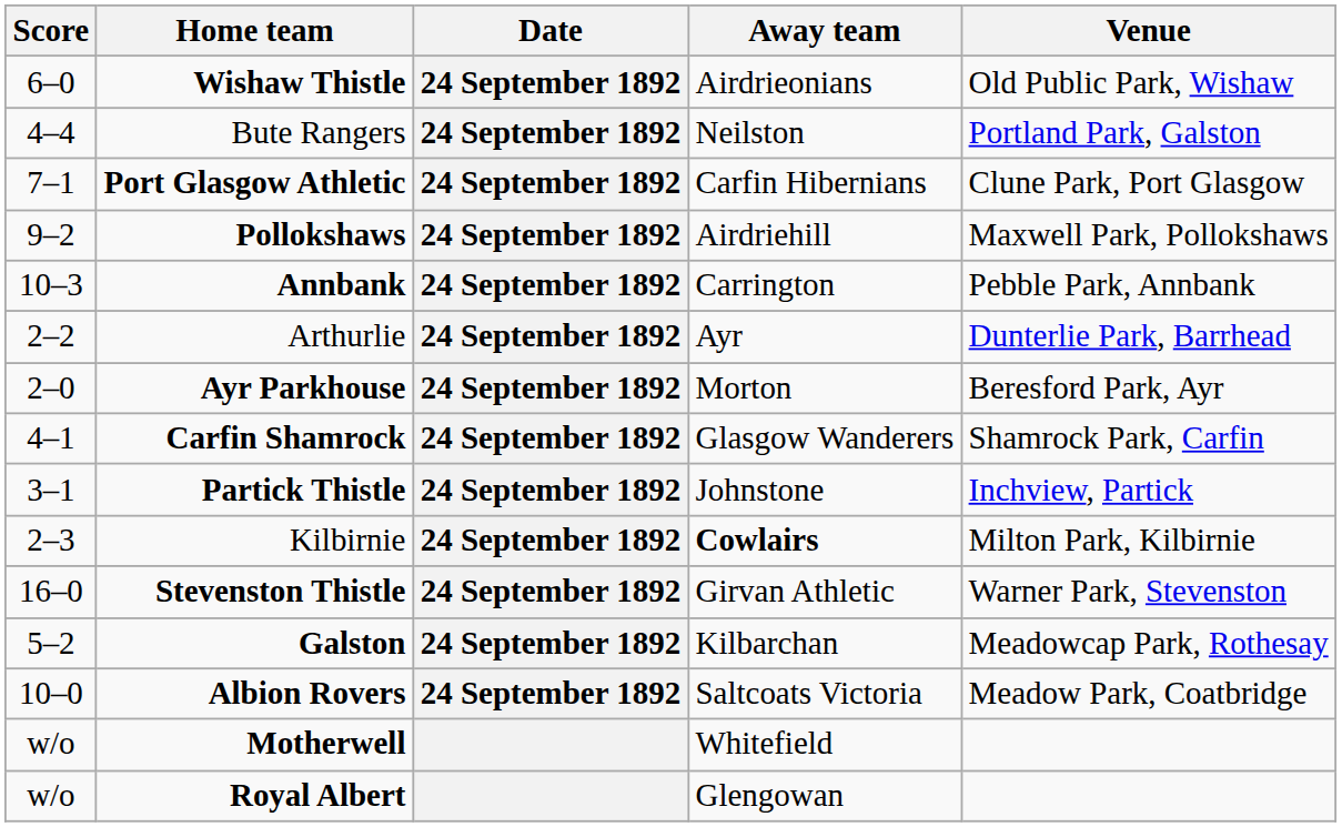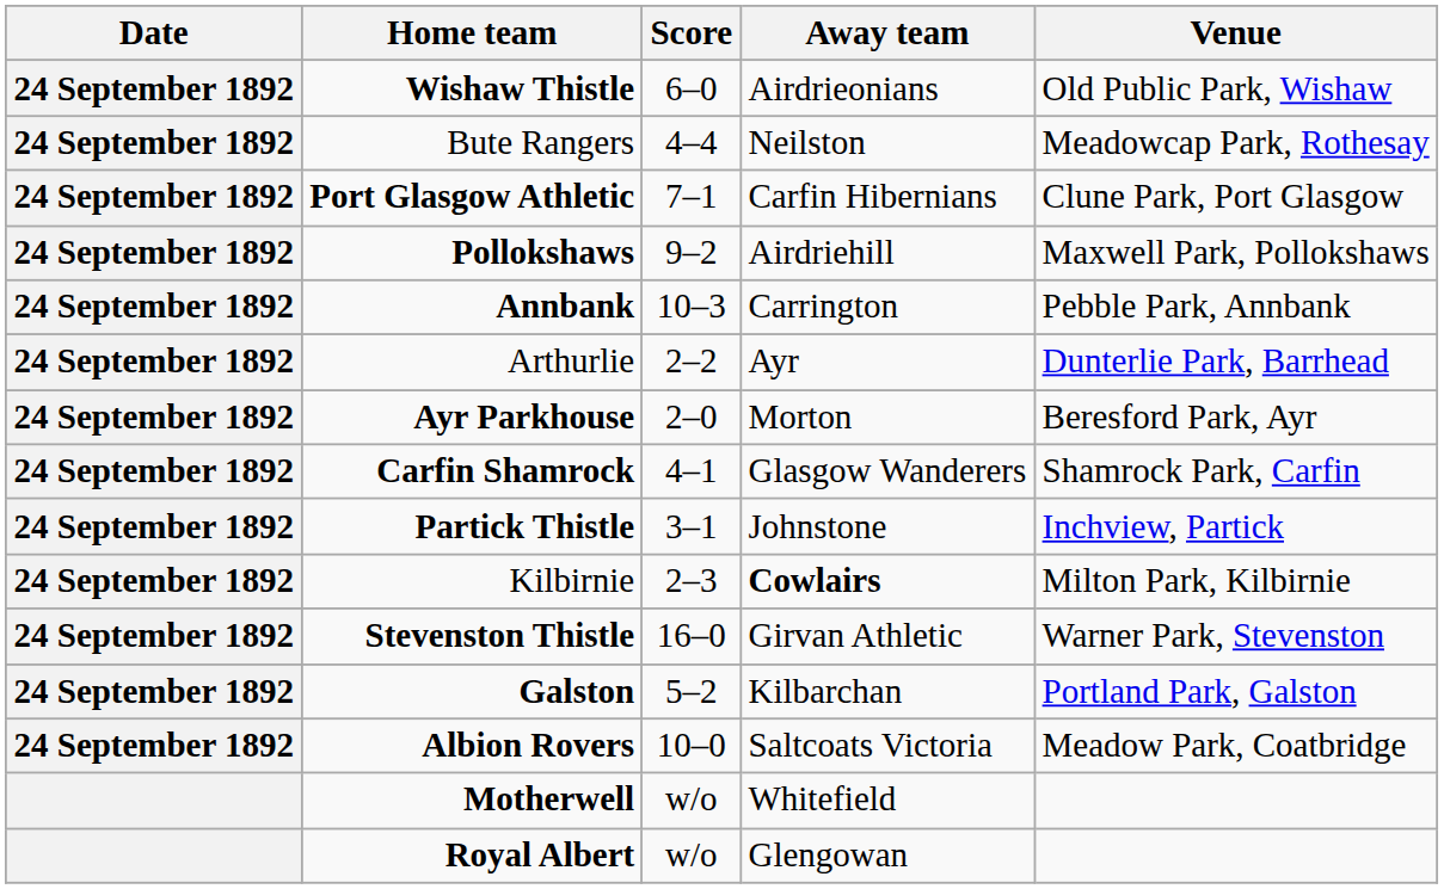columns swapped: Date <-> Score
Bute Rangers | Venue: Portland Park, Galston -> Meadowcap Park, Rothesay
Galston | Venue: Meadowcap Park, Rothesay -> Portland Park, Galston
